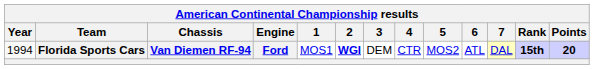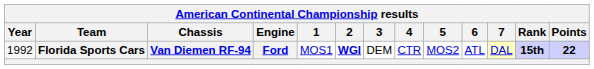Florida Sports Cars | Year: 1994 -> 1992
Florida Sports Cars | Points: 20 -> 22
